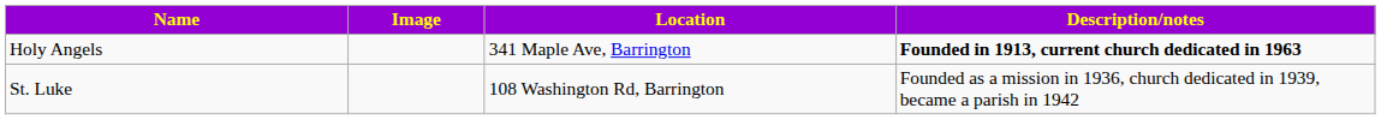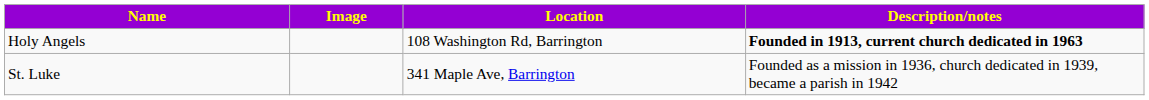Holy Angels | Location: 341 Maple Ave, Barrington -> 108 Washington Rd, Barrington
St. Luke | Location: 108 Washington Rd, Barrington -> 341 Maple Ave, Barrington
